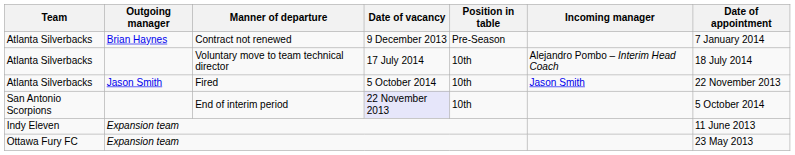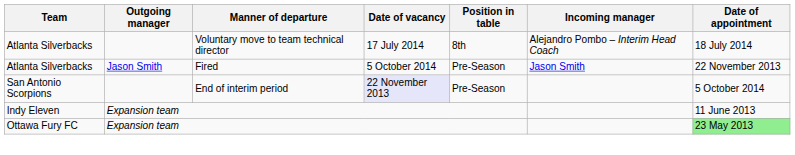- row: Atlanta Silverbacks | Brian Haynes | Contract not renewed | 9 December 2013 | Pre-Season | 7 January 2014
Voluntary move to team technical director | Position in table: 10th -> 8th
Fired | Position in table: 10th -> Pre-Season
End of interim period | Position in table: 10th -> Pre-Season
Ottawa Fury FC / Expansion team | Date of appointment: no background -> lightgreen background
